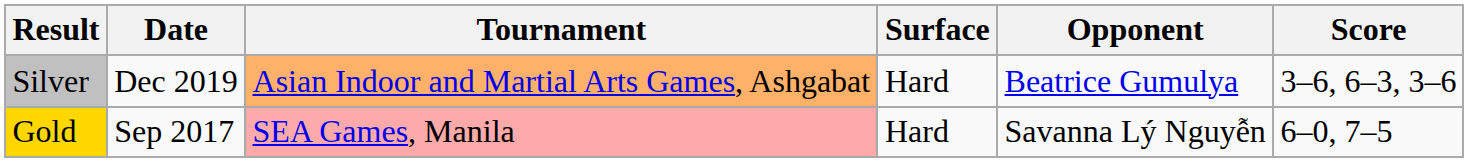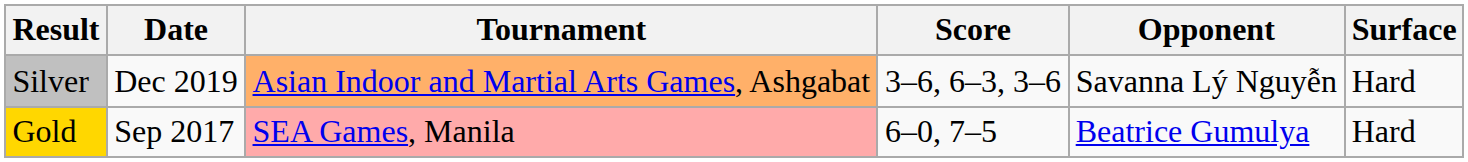columns swapped: Surface <-> Score
Silver | Opponent: Beatrice Gumulya -> Savanna Lý Nguyễn
Gold | Opponent: Savanna Lý Nguyễn -> Beatrice Gumulya
